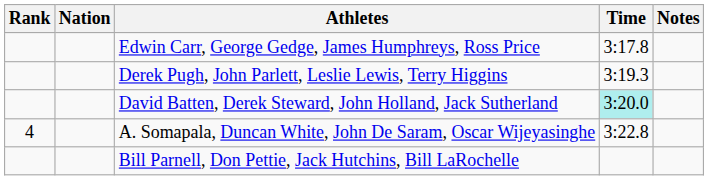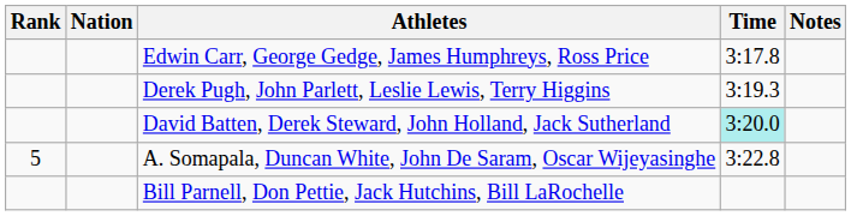A. Somapala, Duncan White, John De Saram, Oscar Wijeyasinghe | Rank: 4 -> 5
